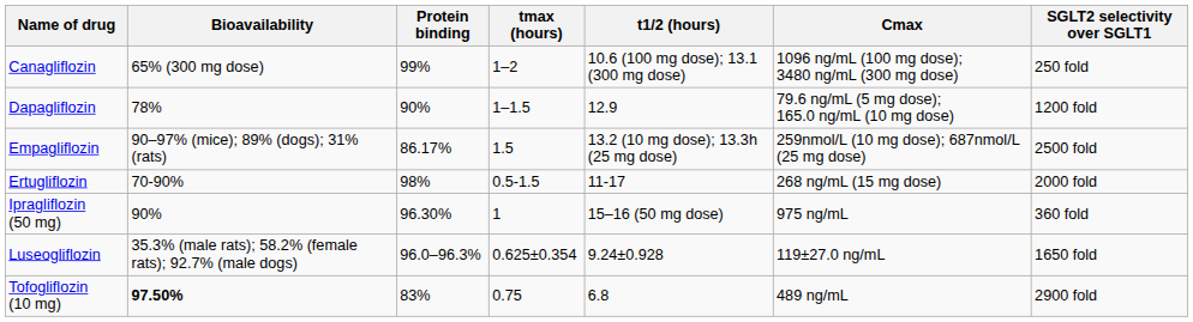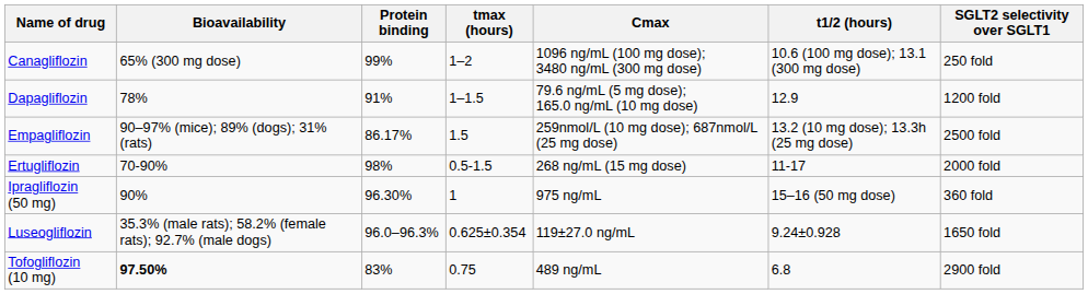columns swapped: t1/2 (hours) <-> Cmax
Dapagliflozin | Protein binding: 90% -> 91%
